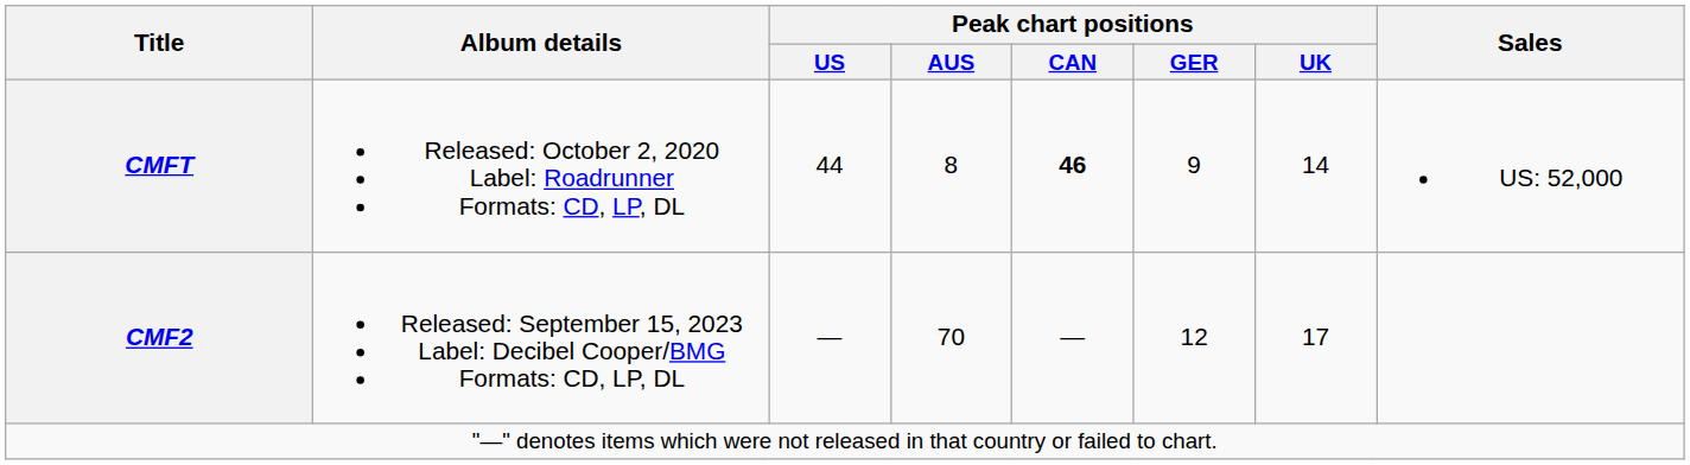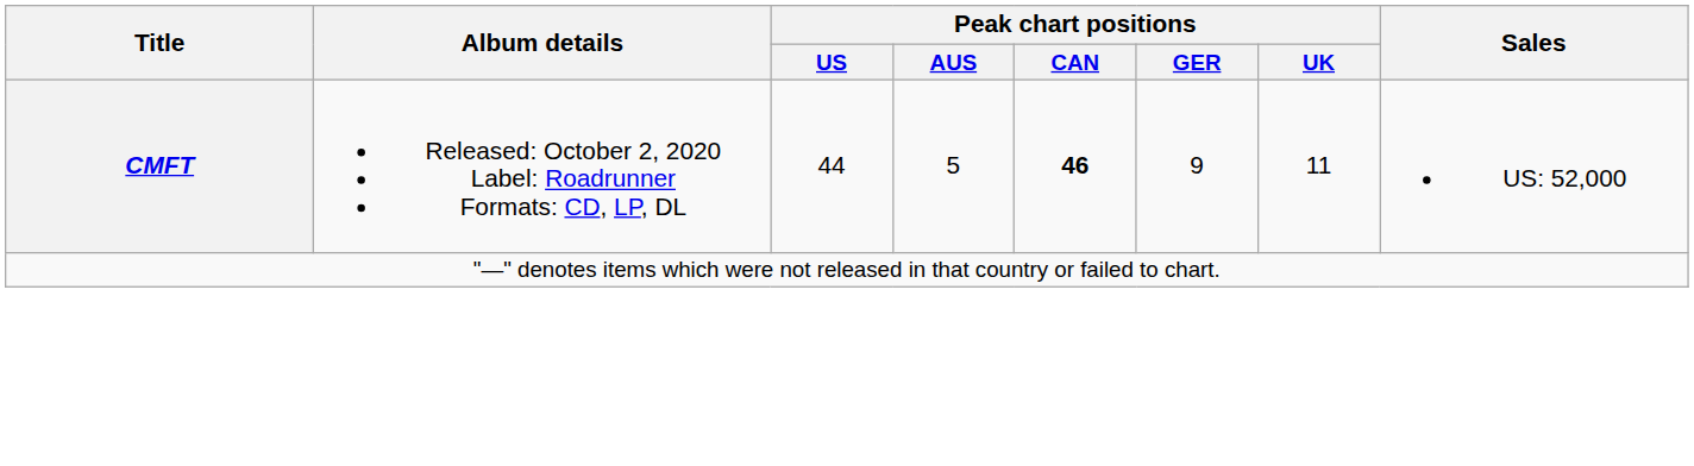CMFT | Peak chart positions / AUS: 8 -> 5
CMFT | Peak chart positions / UK: 14 -> 11
- row: CMF2 | Released: September 15, 2023 Label: Decibel Cooper/BMG Formats: CD, LP, DL | — | 70 | — | 12 | 17
